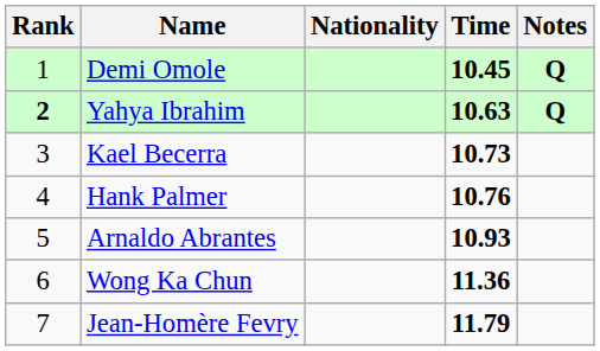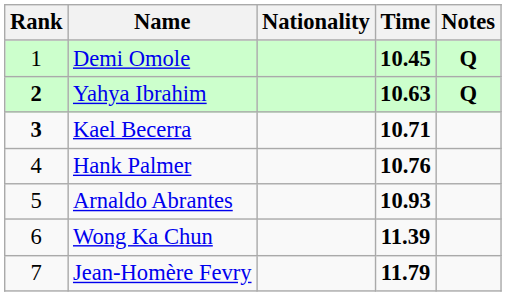Kael Becerra | Rank: normal -> bold
Kael Becerra | Time: 10.73 -> 10.71
Wong Ka Chun | Time: 11.36 -> 11.39
